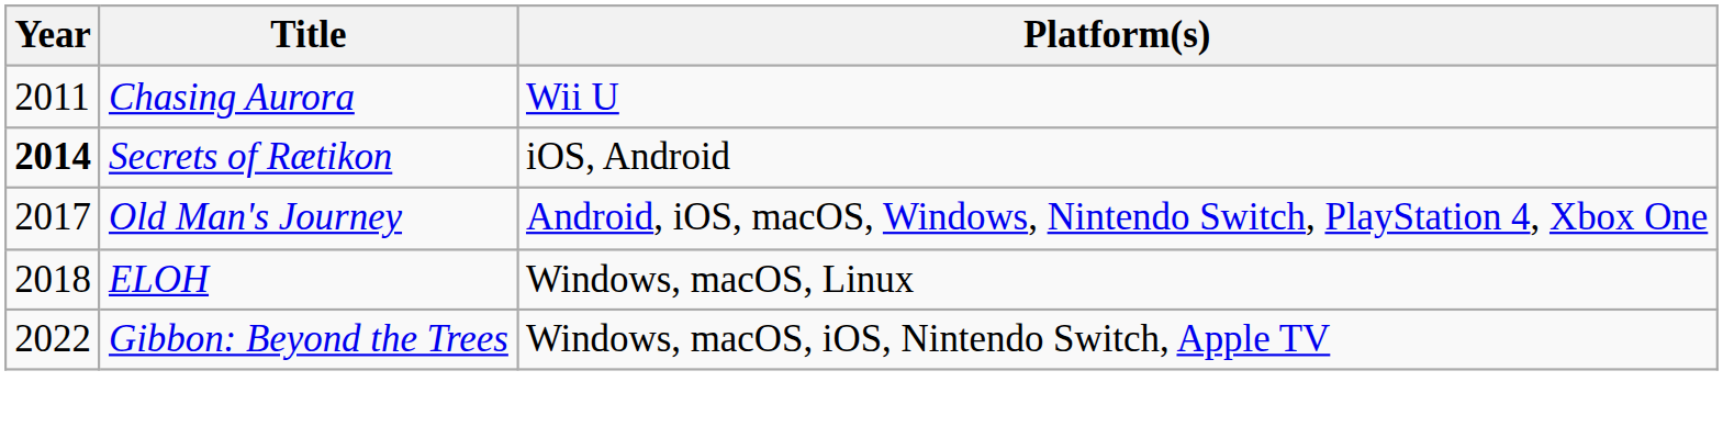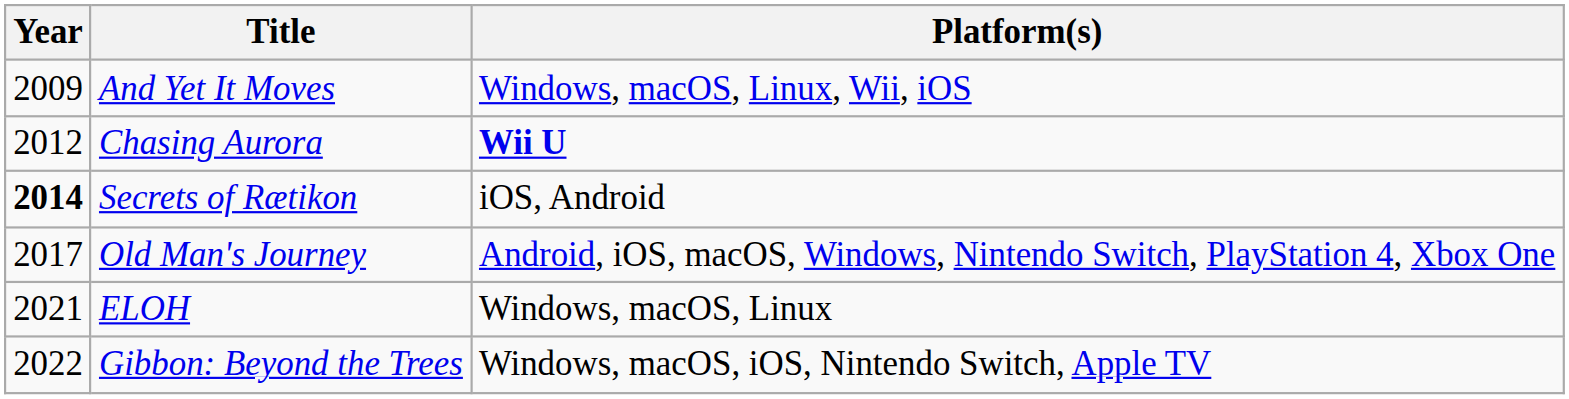+ row: 2009 | And Yet It Moves | Windows, macOS, Linux, Wii, iOS
Chasing Aurora | Year: 2011 -> 2012
Chasing Aurora | Platform(s): normal -> bold
ELOH | Year: 2018 -> 2021
